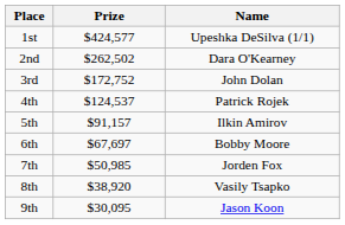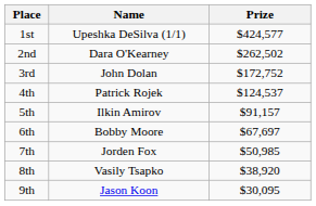columns swapped: Name <-> Prize
